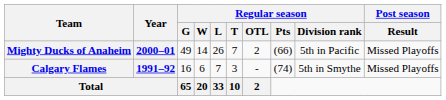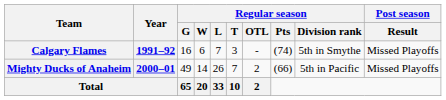rows swapped: Calgary Flames <-> Mighty Ducks of Anaheim
